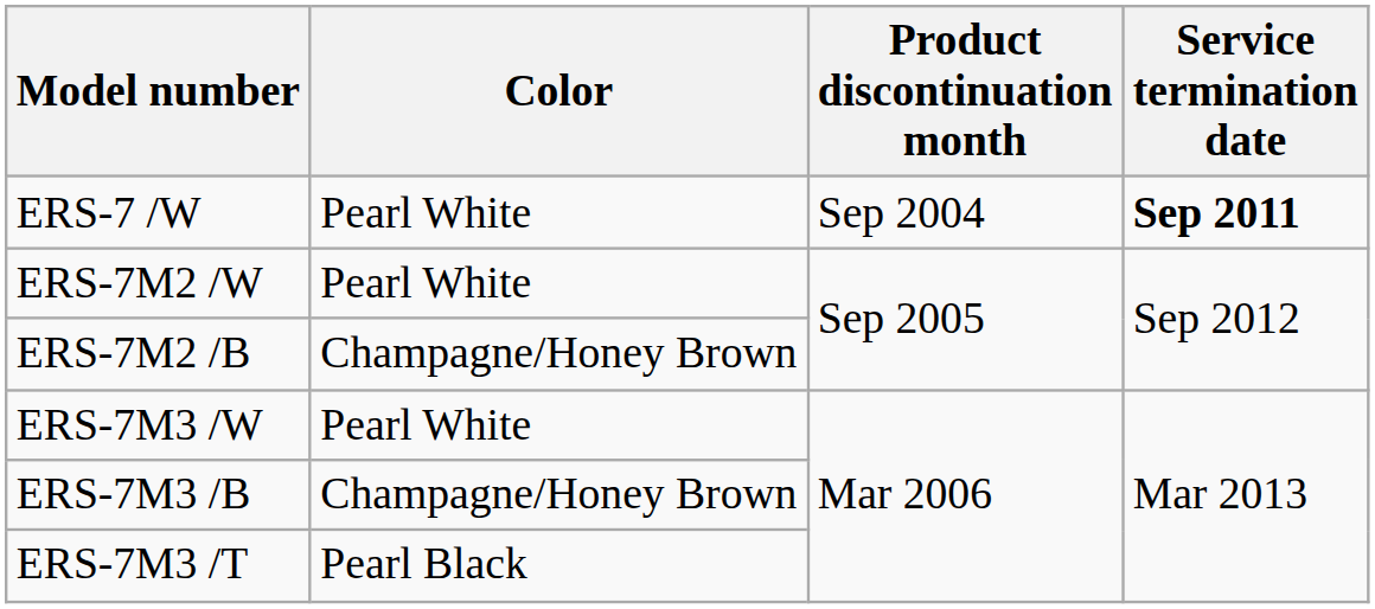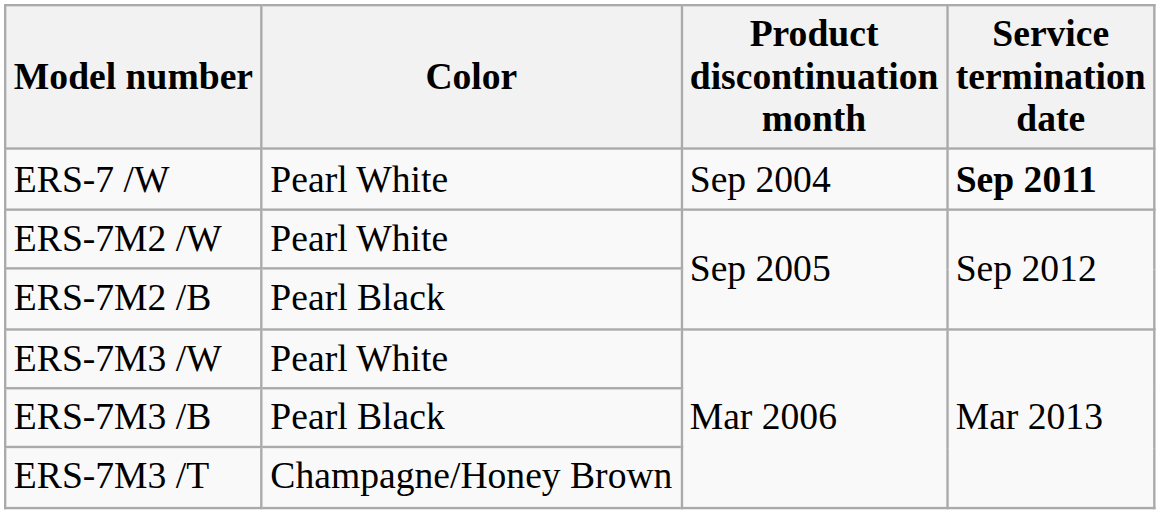ERS-7M2 /B | Color: Champagne/Honey Brown -> Pearl Black
ERS-7M3 /B | Color: Champagne/Honey Brown -> Pearl Black
ERS-7M3 /T | Color: Pearl Black -> Champagne/Honey Brown
